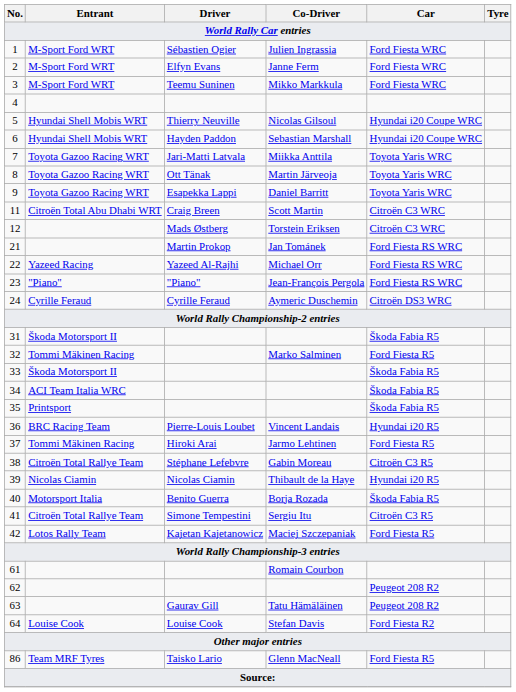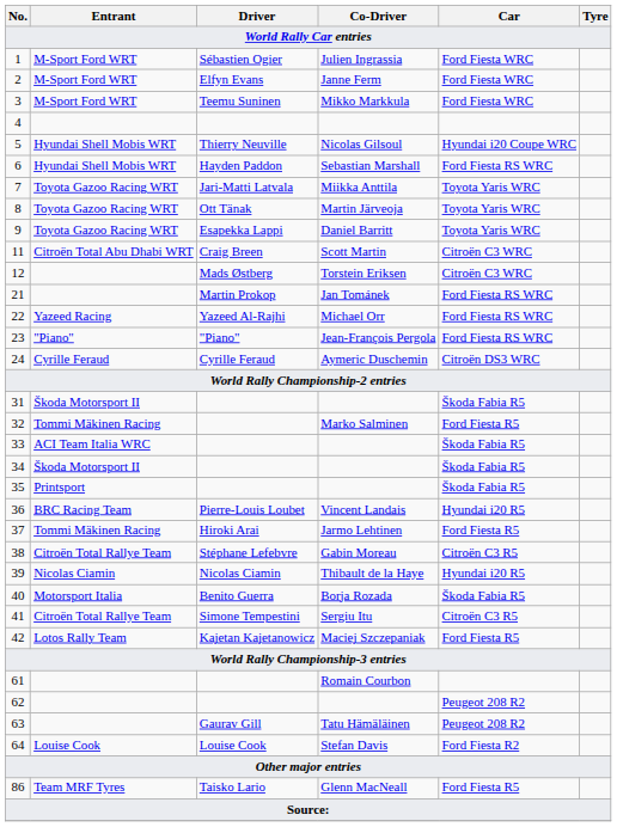6 | Car: Hyundai i20 Coupe WRC -> Ford Fiesta RS WRC
33 | Entrant: Škoda Motorsport II -> ACI Team Italia WRC
34 | Entrant: ACI Team Italia WRC -> Škoda Motorsport II
